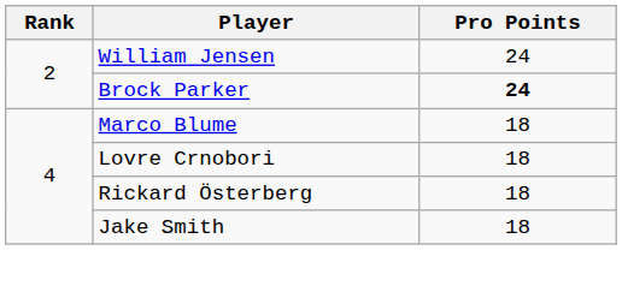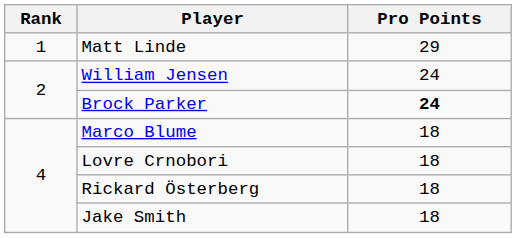+ row: 1 | Matt Linde | 29
